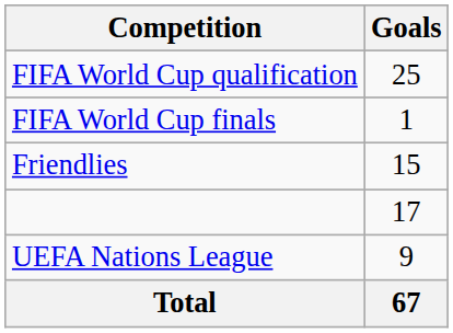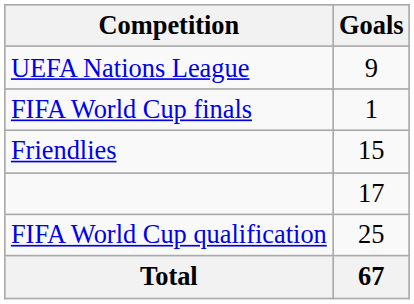rows swapped: FIFA World Cup qualification <-> UEFA Nations League
